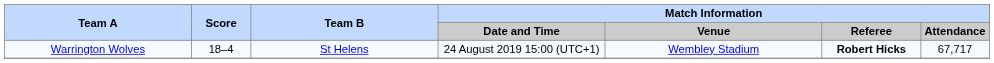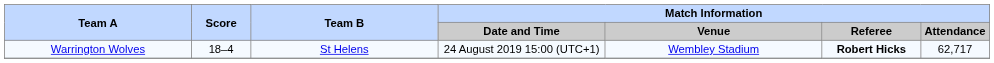Warrington Wolves | Match Information / Attendance: 67,717 -> 62,717
